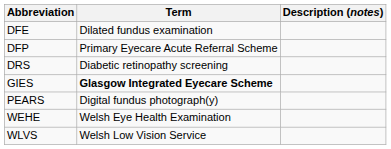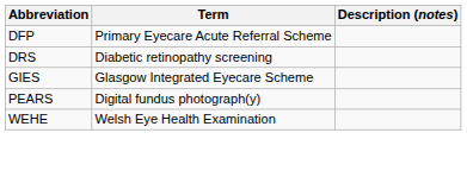- row: DFE | Dilated fundus examination
GIES | Term: bold -> normal
- row: WLVS | Welsh Low Vision Service
